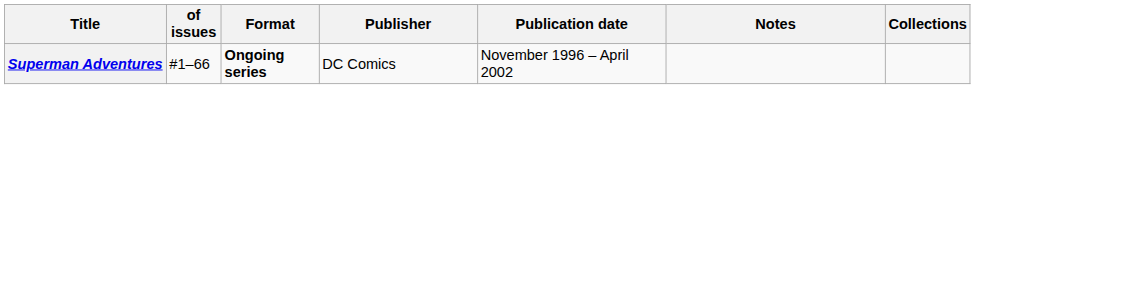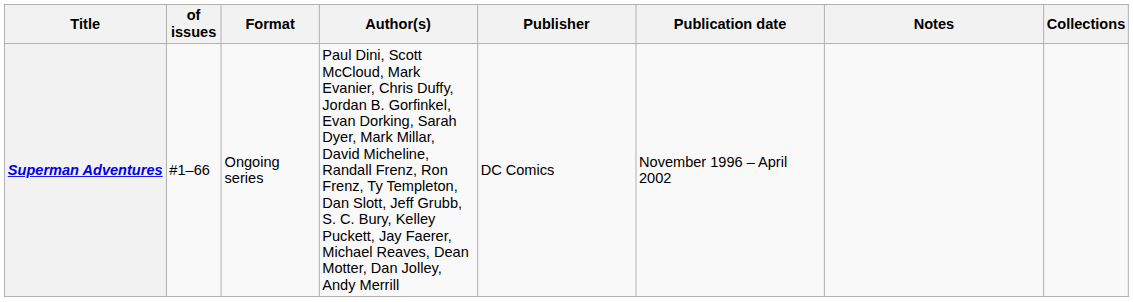+ column: Author(s) | Paul Dini, Scott McCloud, Mark Evanier, Chris Duffy, Jordan B. Gorfinkel, Evan Dorking, Sarah Dyer, Mark Millar, David Micheline, Randall Frenz, Ron Frenz, Ty Templeton, Dan Slott, Jeff Grubb, S. C. Bury, Kelley Puckett, Jay Faerer, Michael Reaves, Dean Motter, Dan Jolley, Andy Merrill
Superman Adventures | Format: bold -> normal
